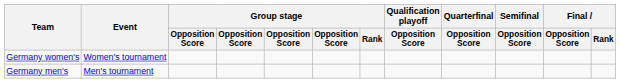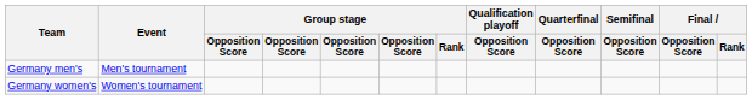rows swapped: Germany men's <-> Germany women's
